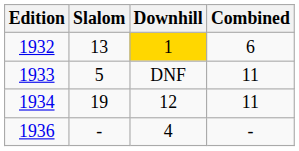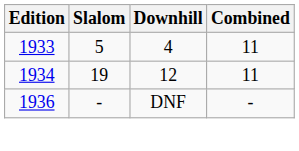- row: 1932 | 13 | 1 | 6
1933 | Downhill: DNF -> 4
1936 | Downhill: 4 -> DNF
